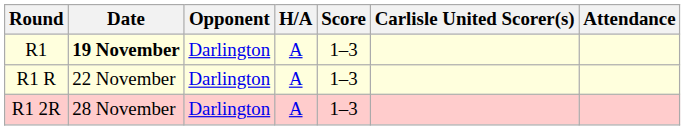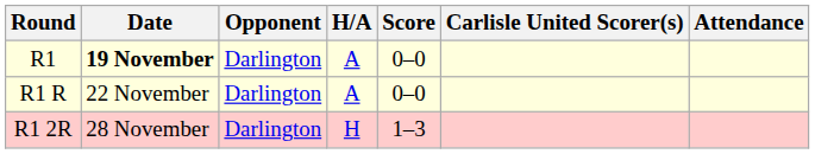R1 | Score: 1–3 -> 0–0
R1 R | Score: 1–3 -> 0–0
R1 2R | H/A: A -> H
